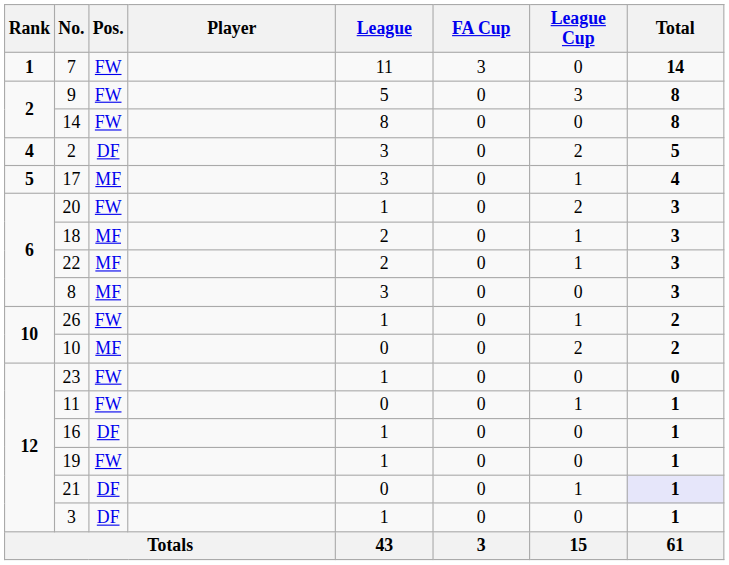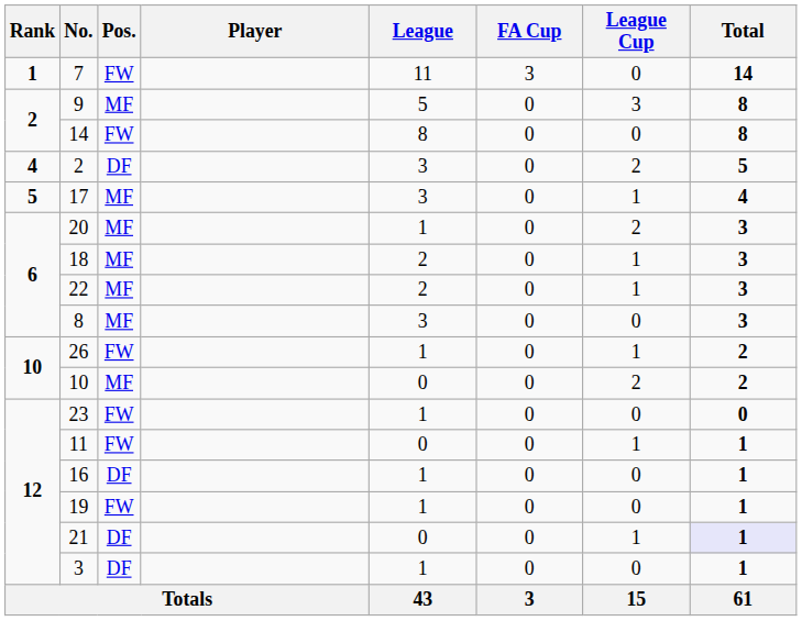9 | Pos.: FW -> MF
20 | Pos.: FW -> MF
